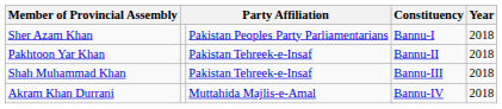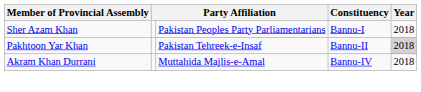Pakhtoon Yar Khan | Year: no background -> lightgrey background
- row: Shah Muhammad Khan | Pakistan Tehreek-e-Insaf | Bannu-III | 2018
